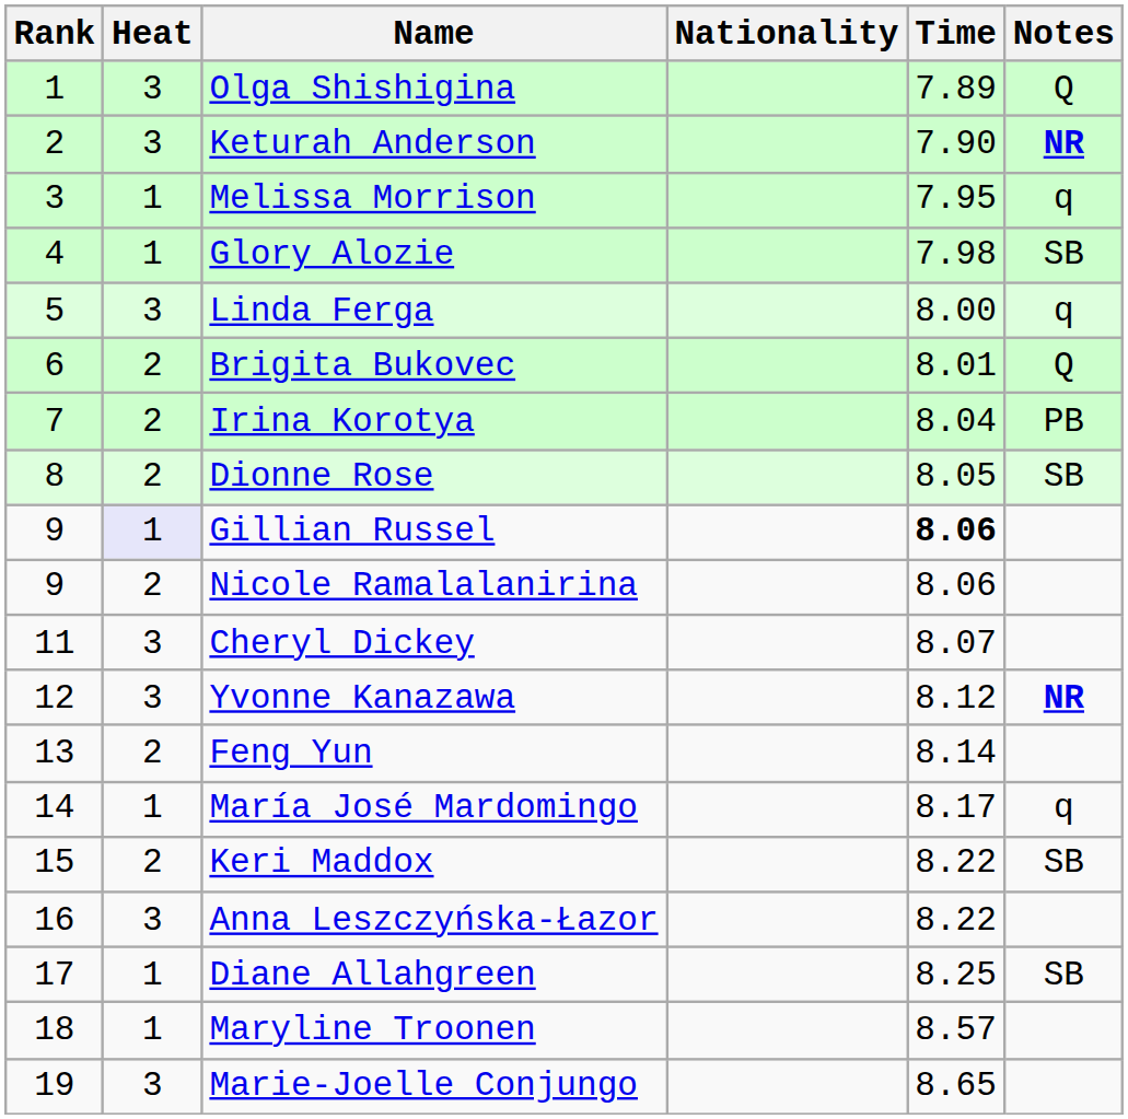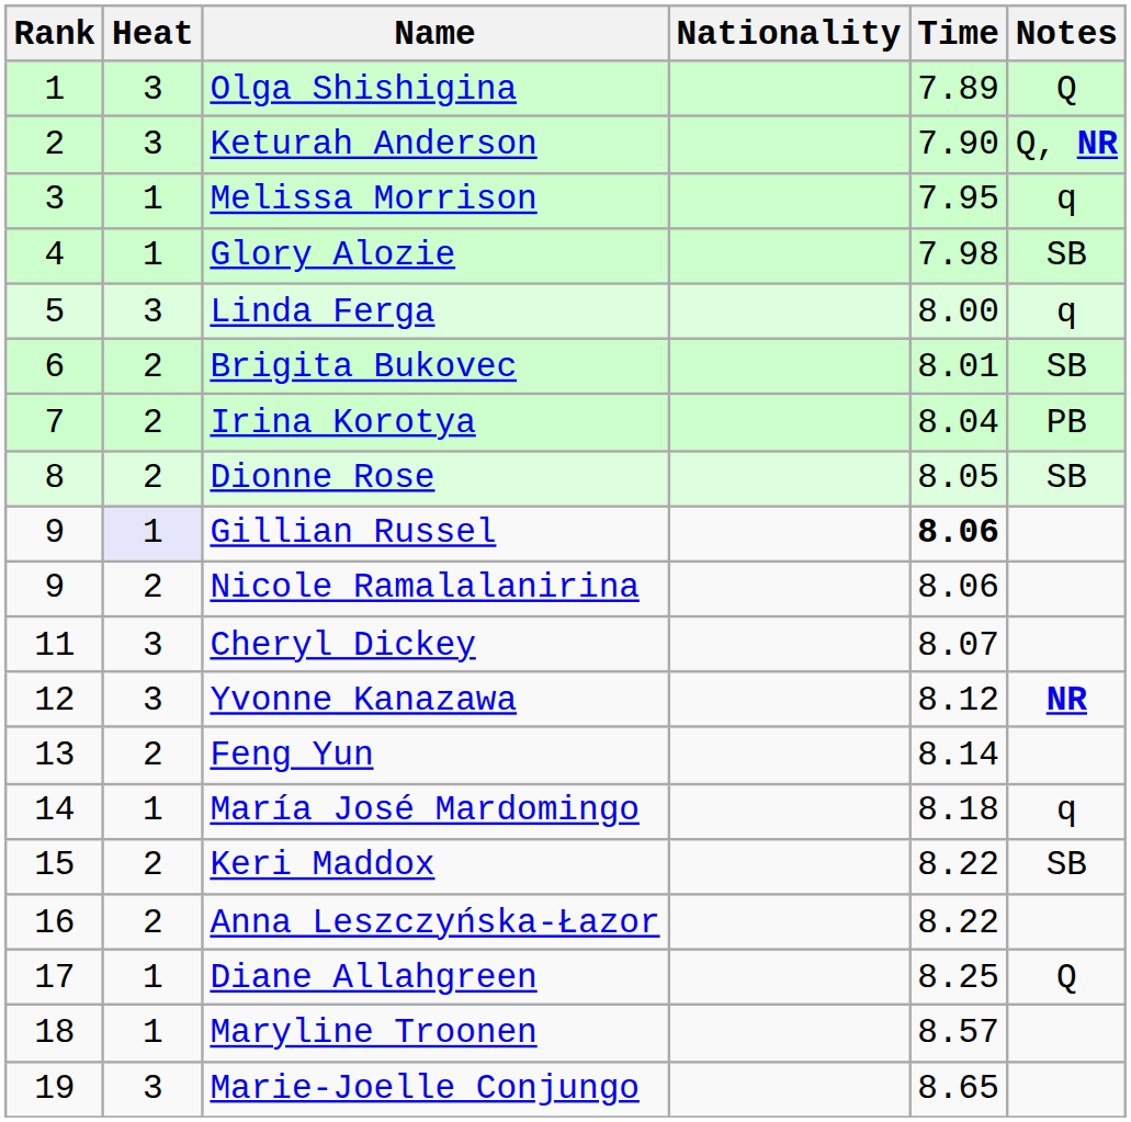Keturah Anderson | Notes: NR -> Q, NR
Brigita Bukovec | Notes: Q -> SB
María José Mardomingo | Time: 8.17 -> 8.18
Anna Leszczyńska-Łazor | Heat: 3 -> 2
Diane Allahgreen | Notes: SB -> Q
